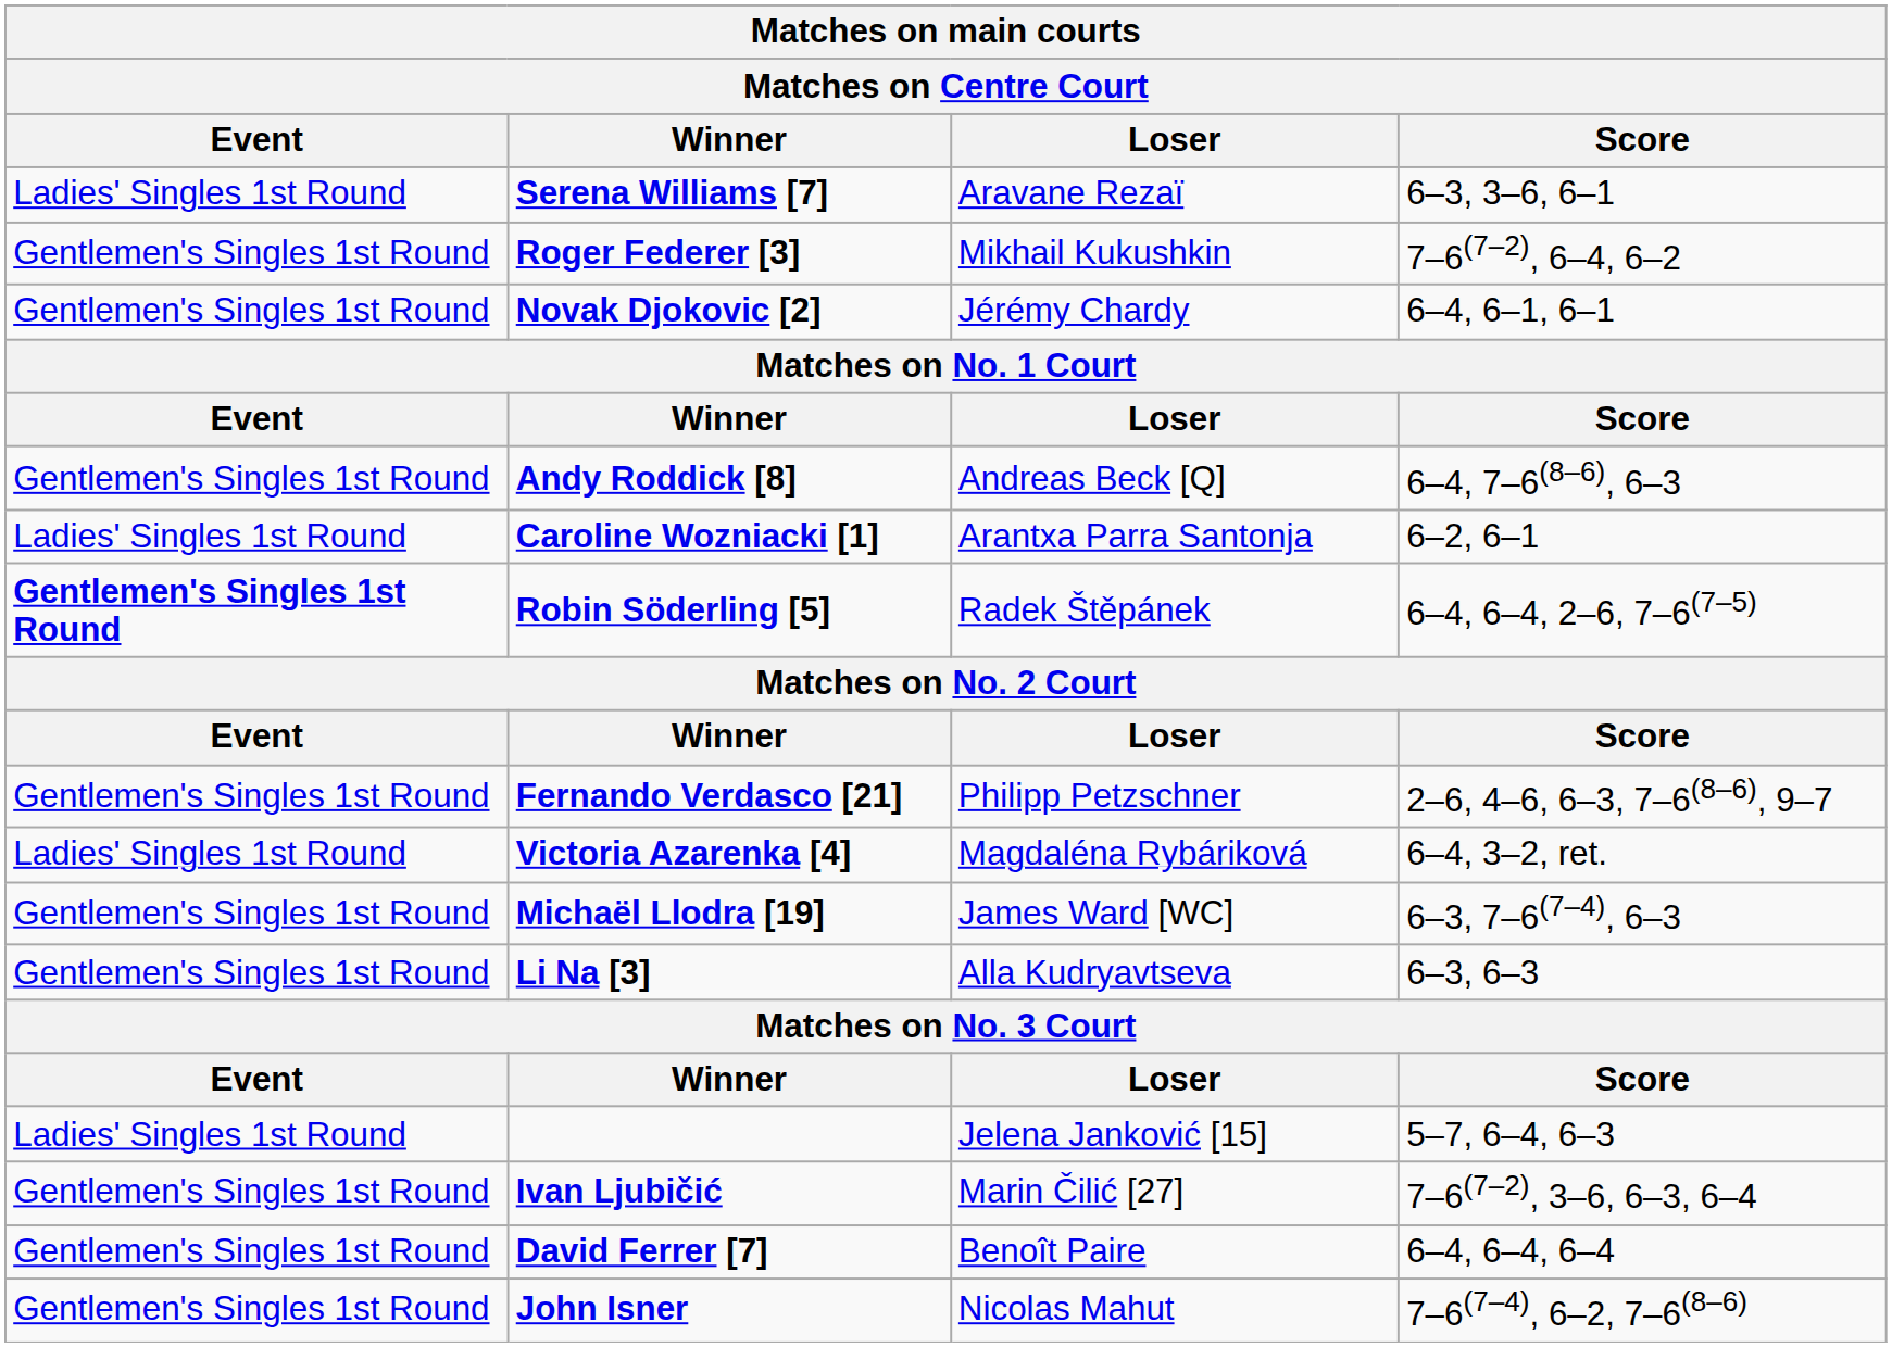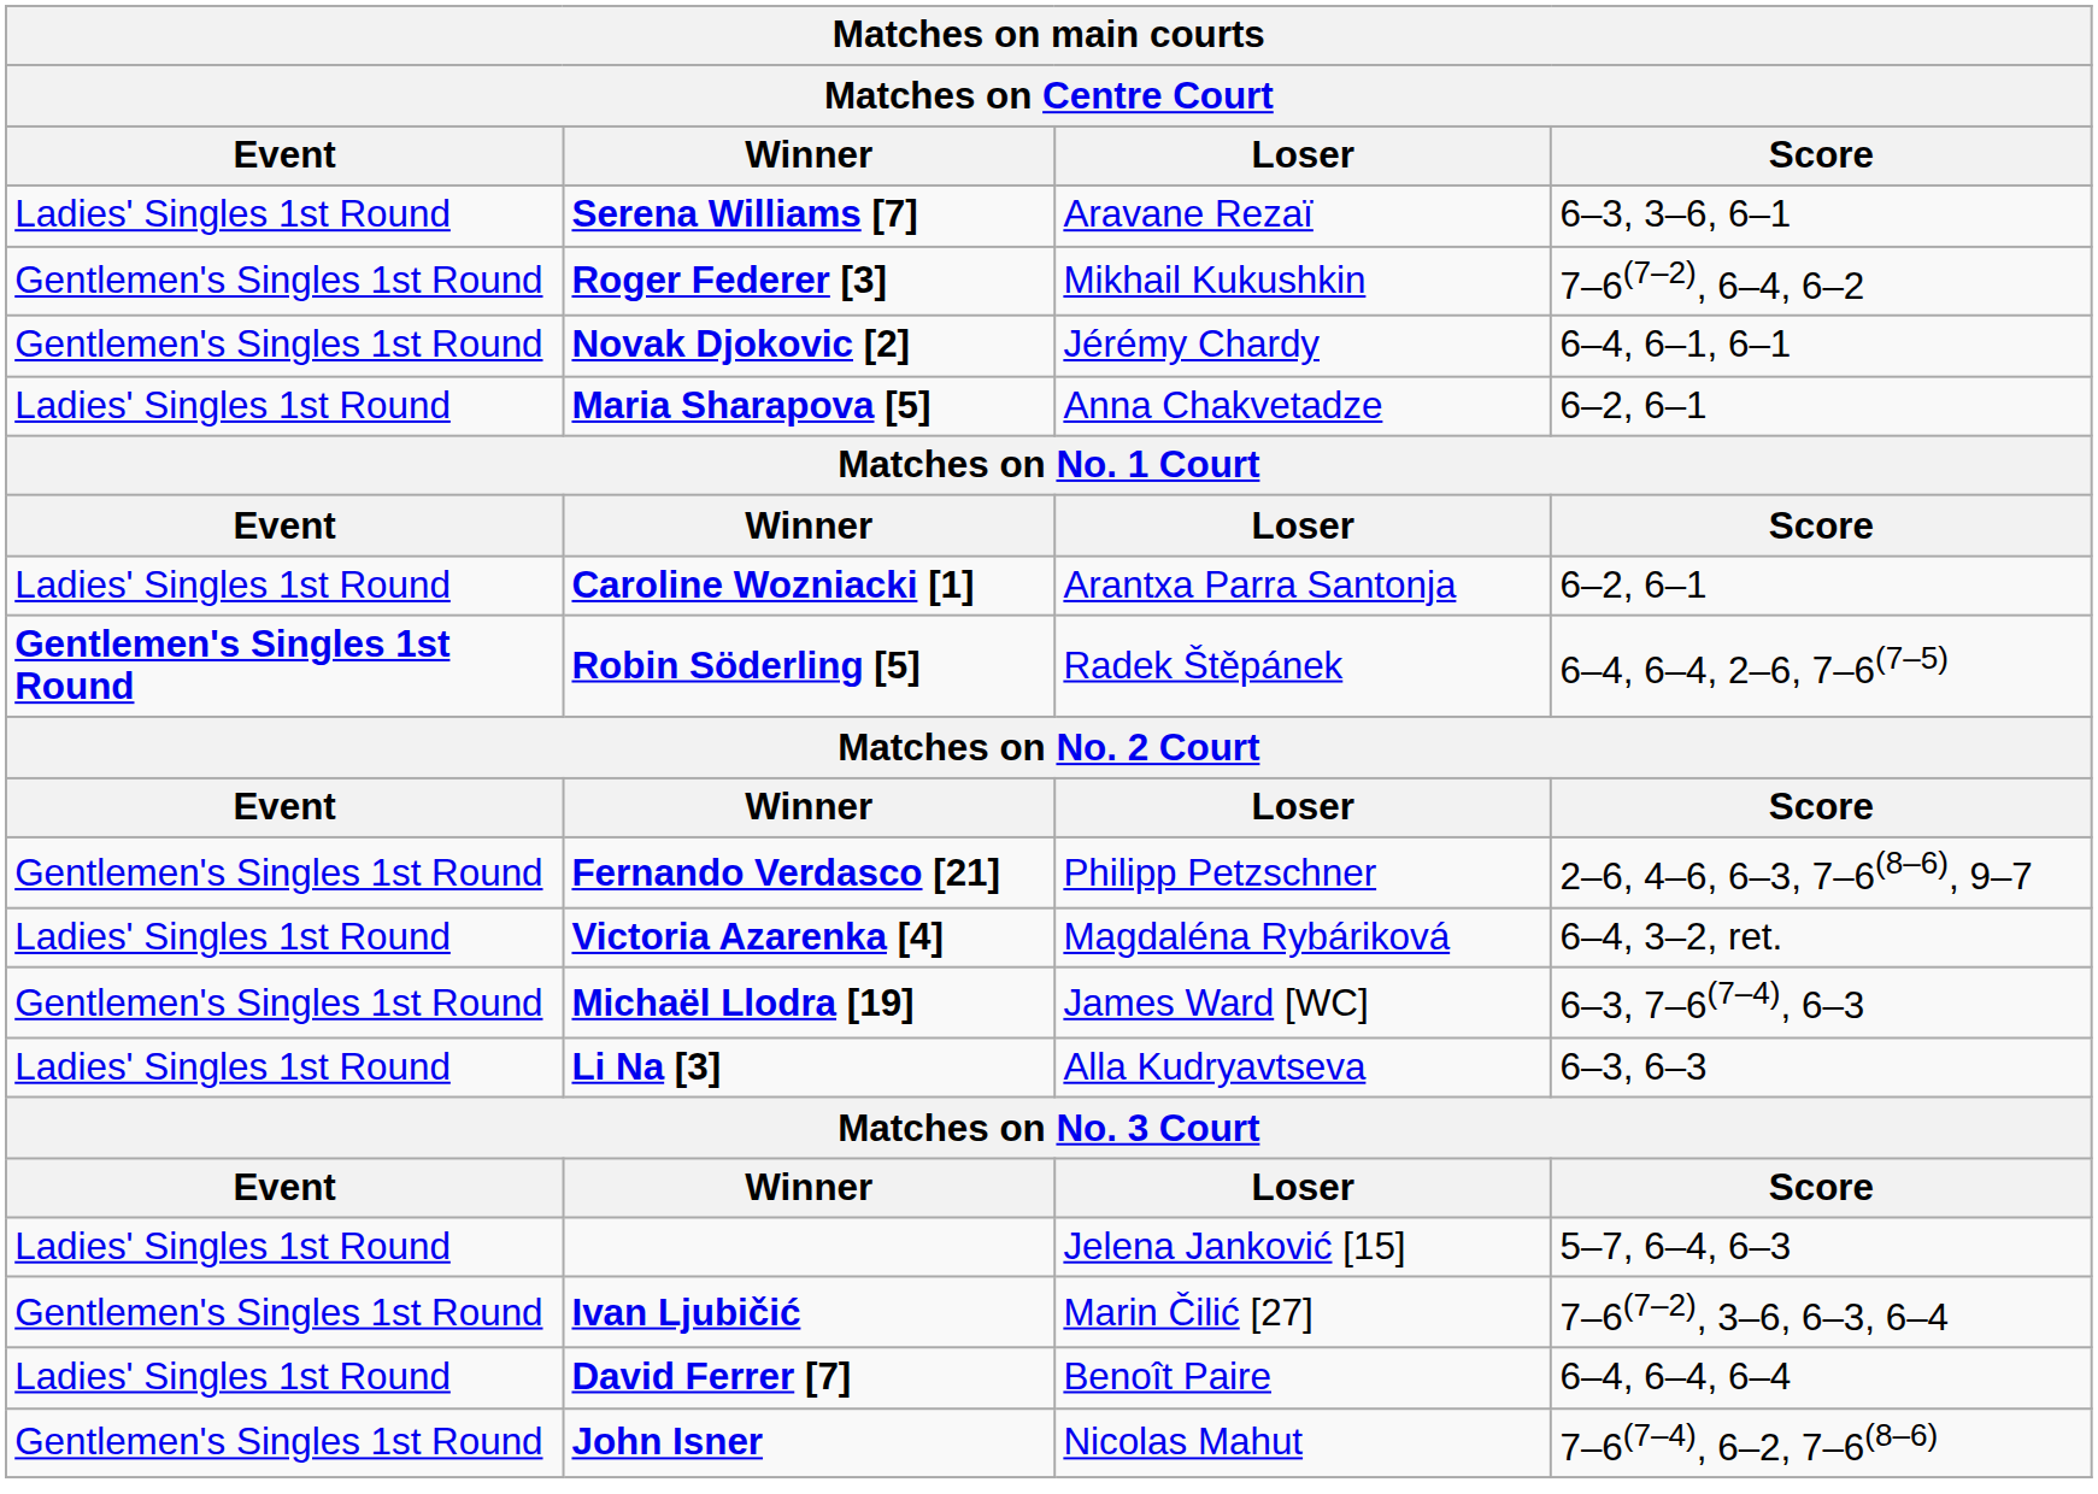+ row: Ladies' Singles 1st Round | Maria Sharapova [5] | Anna Chakvetadze | 6–2, 6–1
- row: Gentlemen's Singles 1st Round | Andy Roddick [8] | Andreas Beck [Q] | 6–4, 7–6(8–6), 6–3
Li Na [3] | Event: Gentlemen's Singles 1st Round -> Ladies' Singles 1st Round
David Ferrer [7] | Event: Gentlemen's Singles 1st Round -> Ladies' Singles 1st Round
